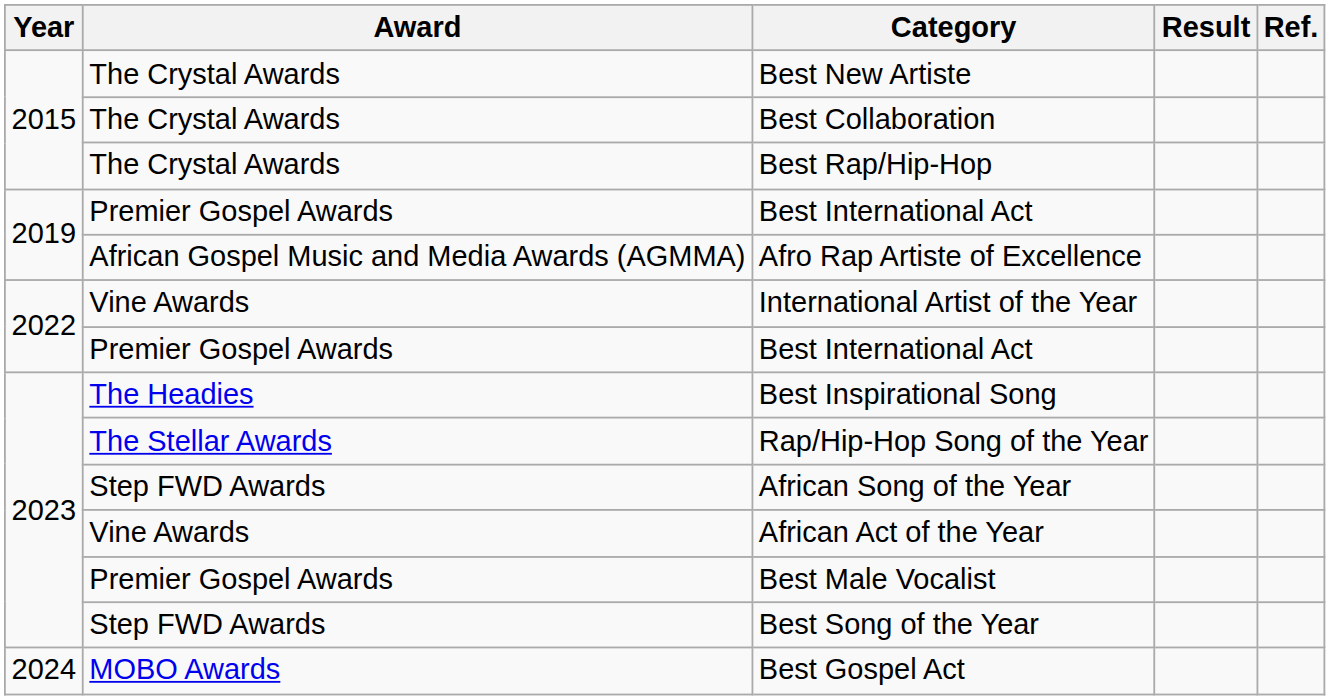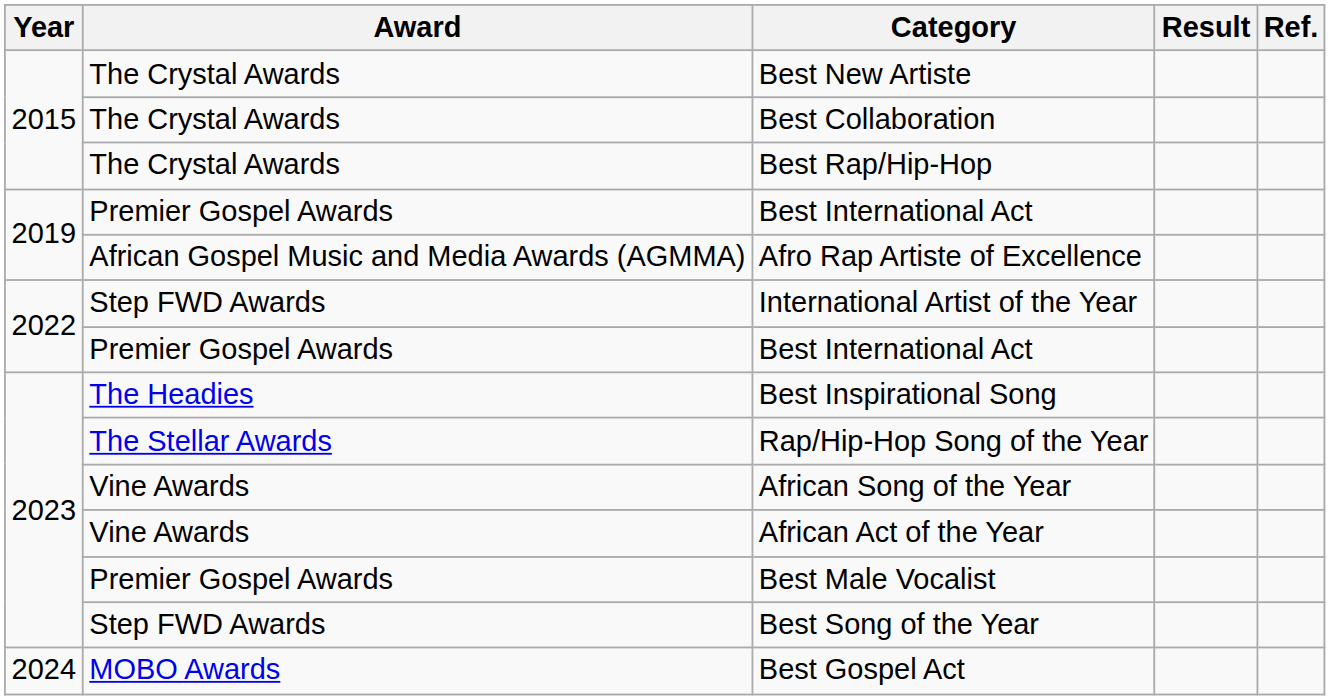International Artist of the Year | Award: Vine Awards -> Step FWD Awards
African Song of the Year | Award: Step FWD Awards -> Vine Awards
